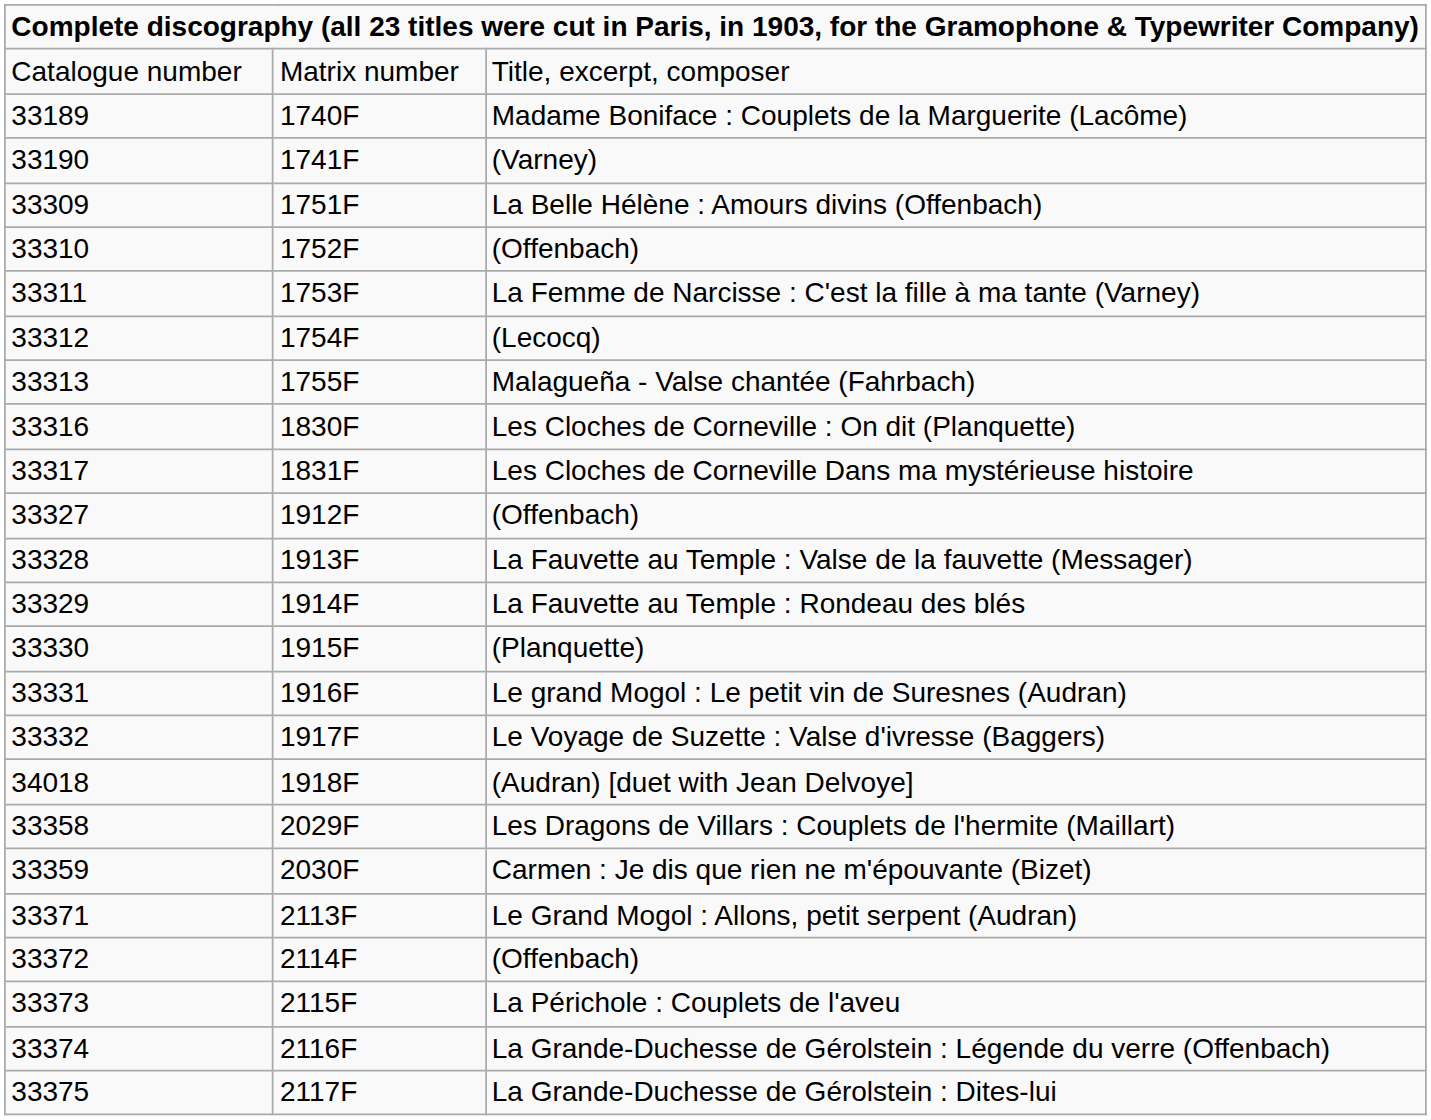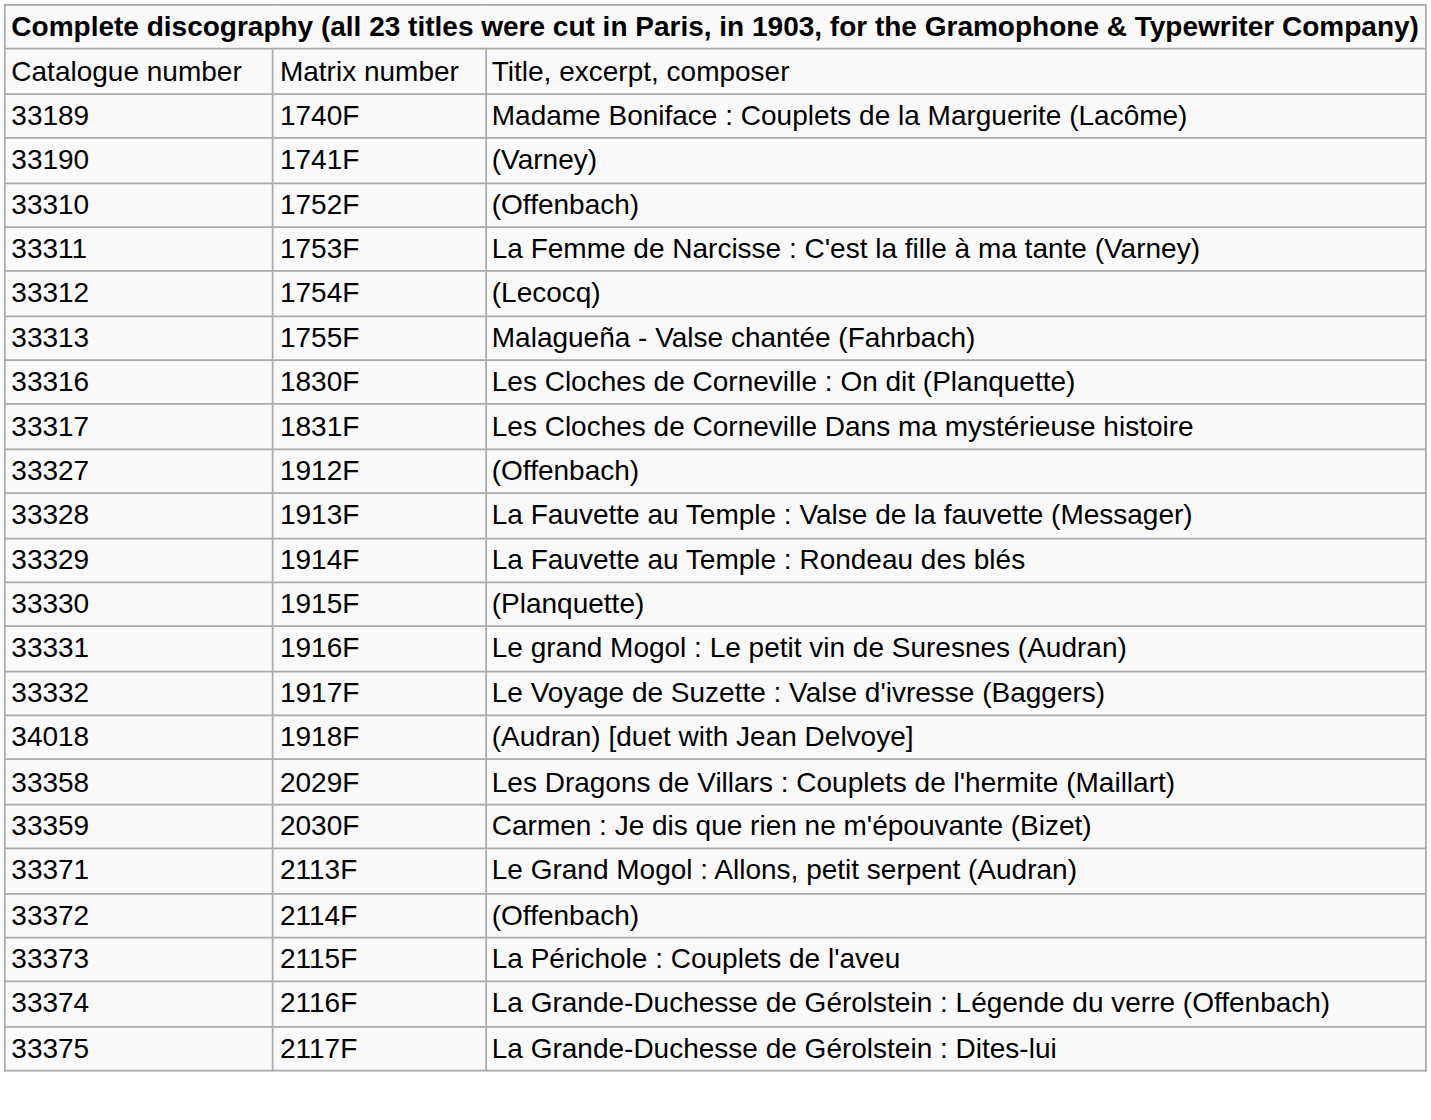- row: 33309 | 1751F | La Belle Hélène : Amours divins (Offenbach)
